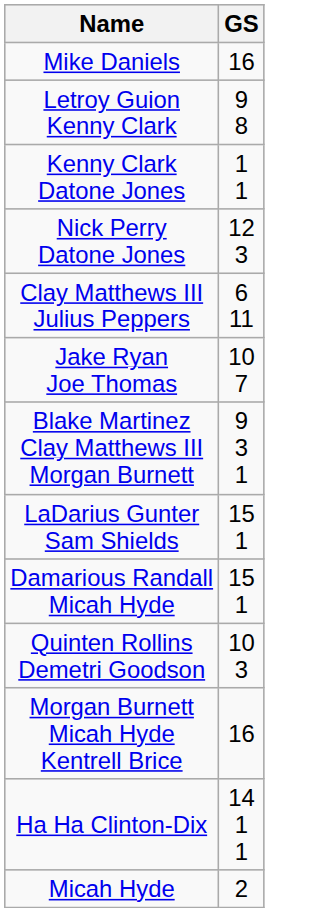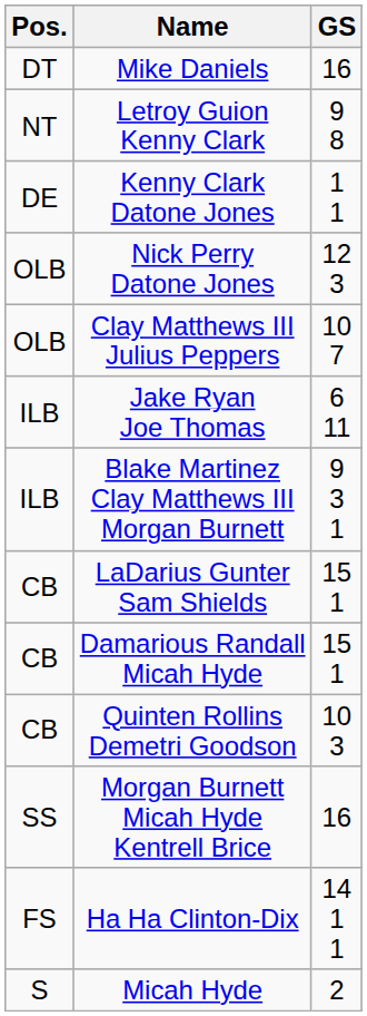+ column: Pos. | DT | NT | DE | OLB | OLB | ILB | ILB | CB | CB | CB | SS | FS | S
Clay Matthews III Julius Peppers | GS: 6 11 -> 10 7
Jake Ryan Joe Thomas | GS: 10 7 -> 6 11
